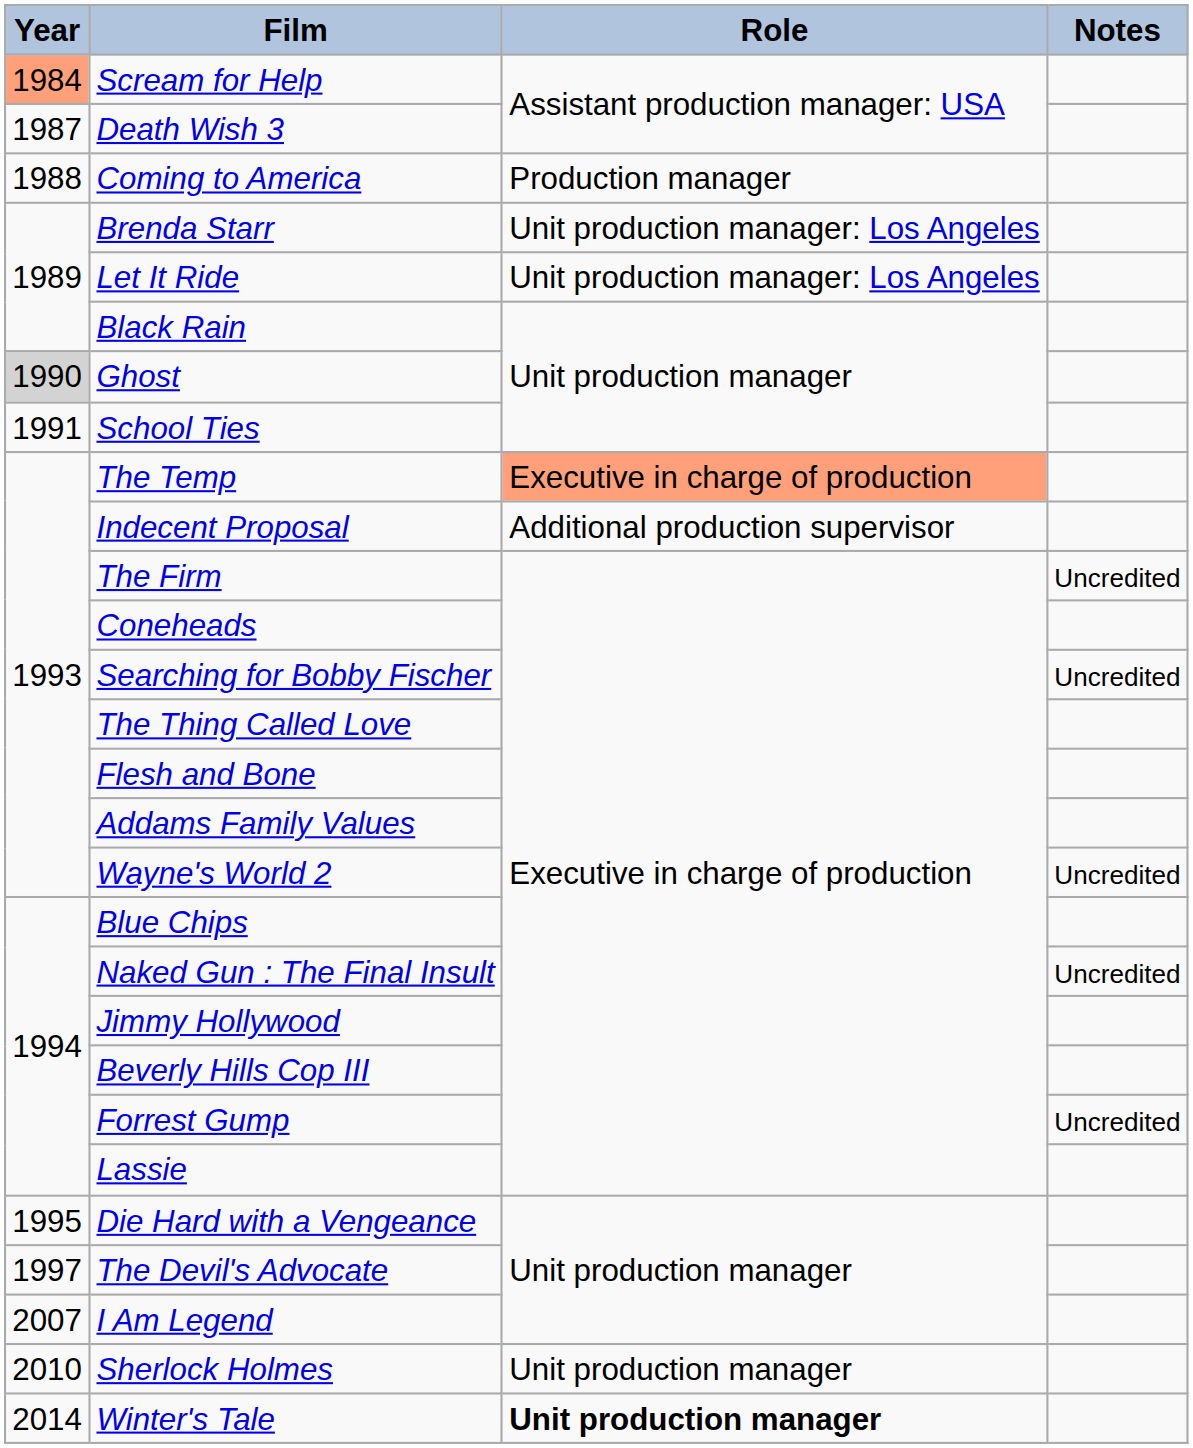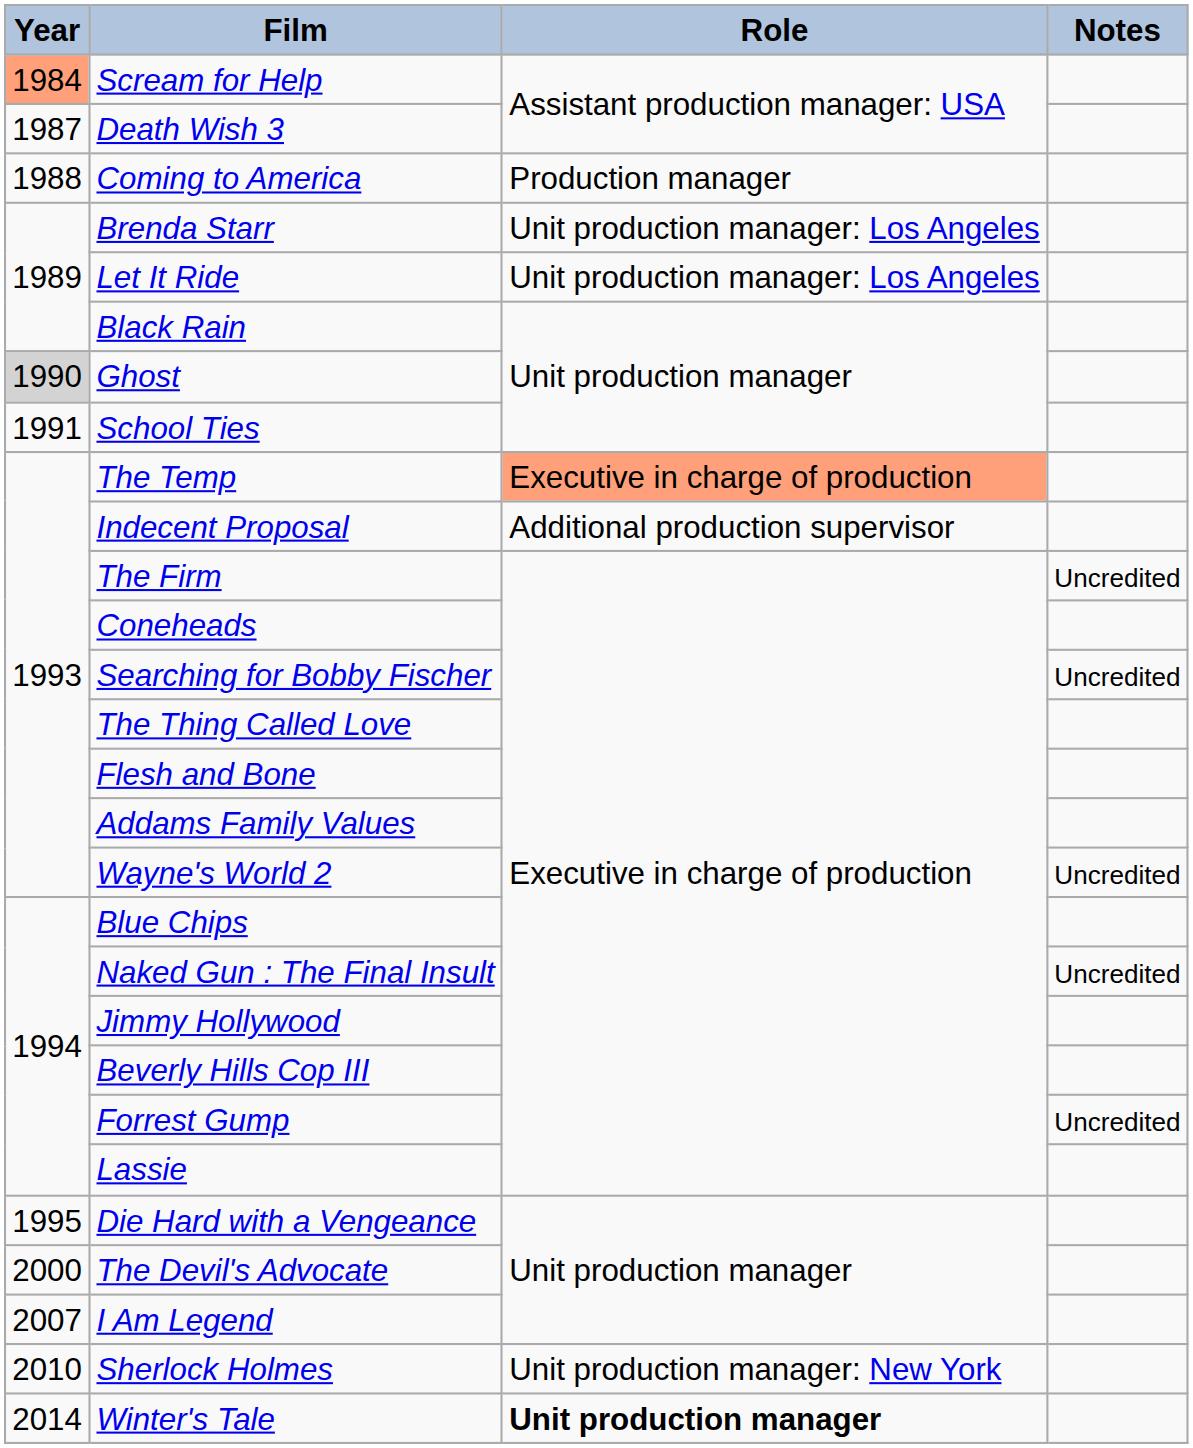The Devil's Advocate | Year: 1997 -> 2000
Sherlock Holmes | Role: Unit production manager -> Unit production manager: New York
